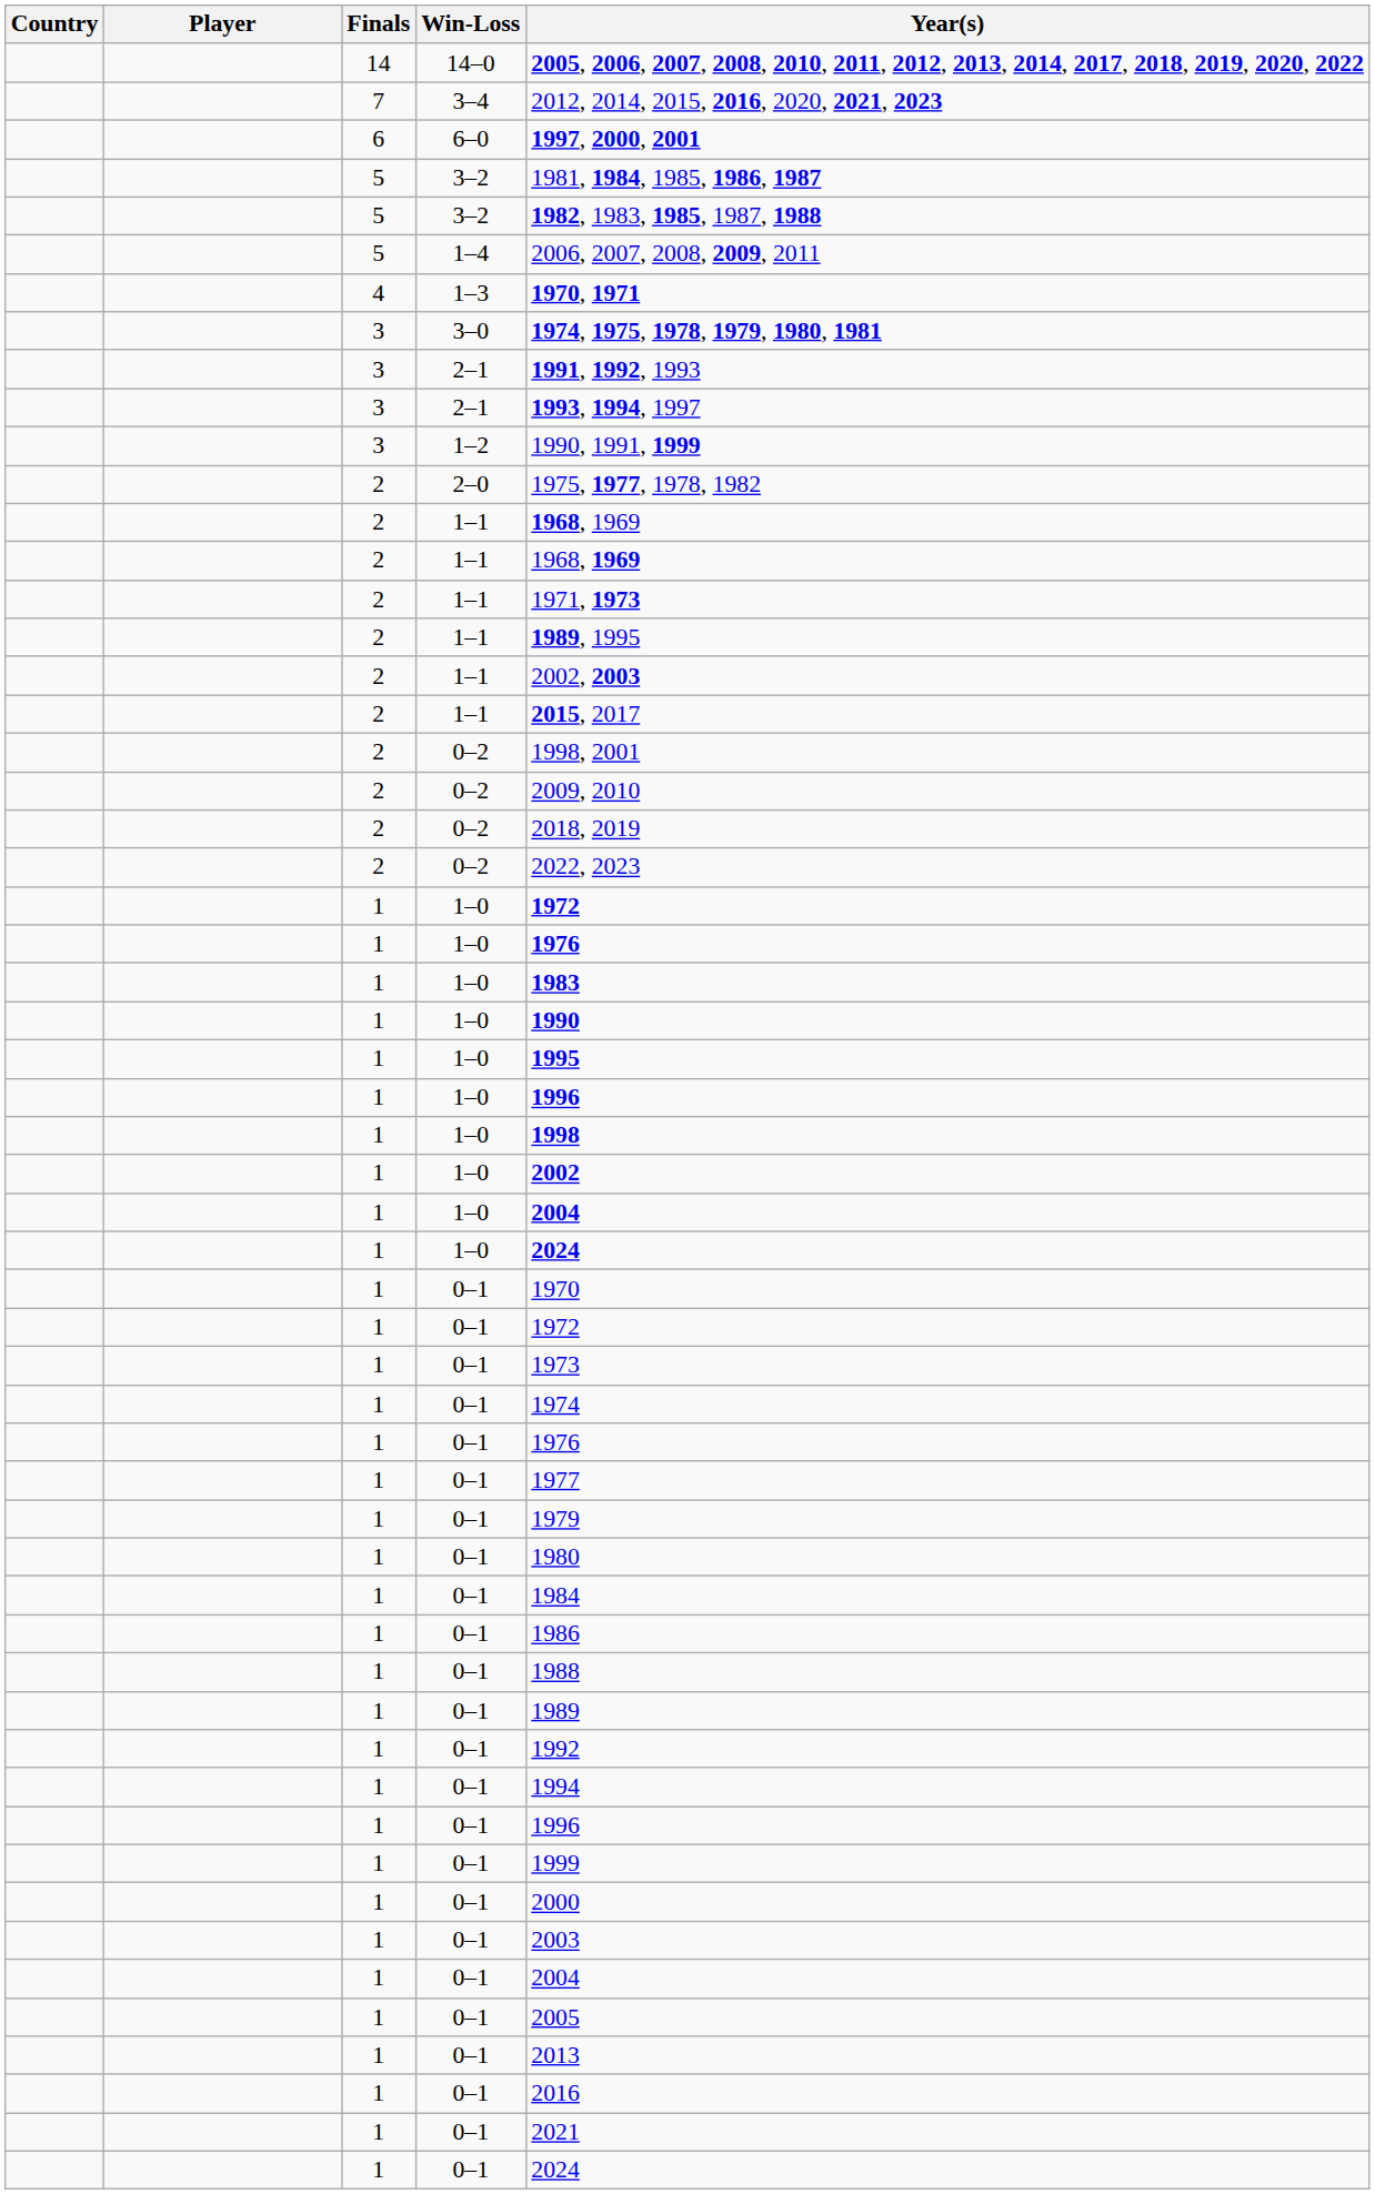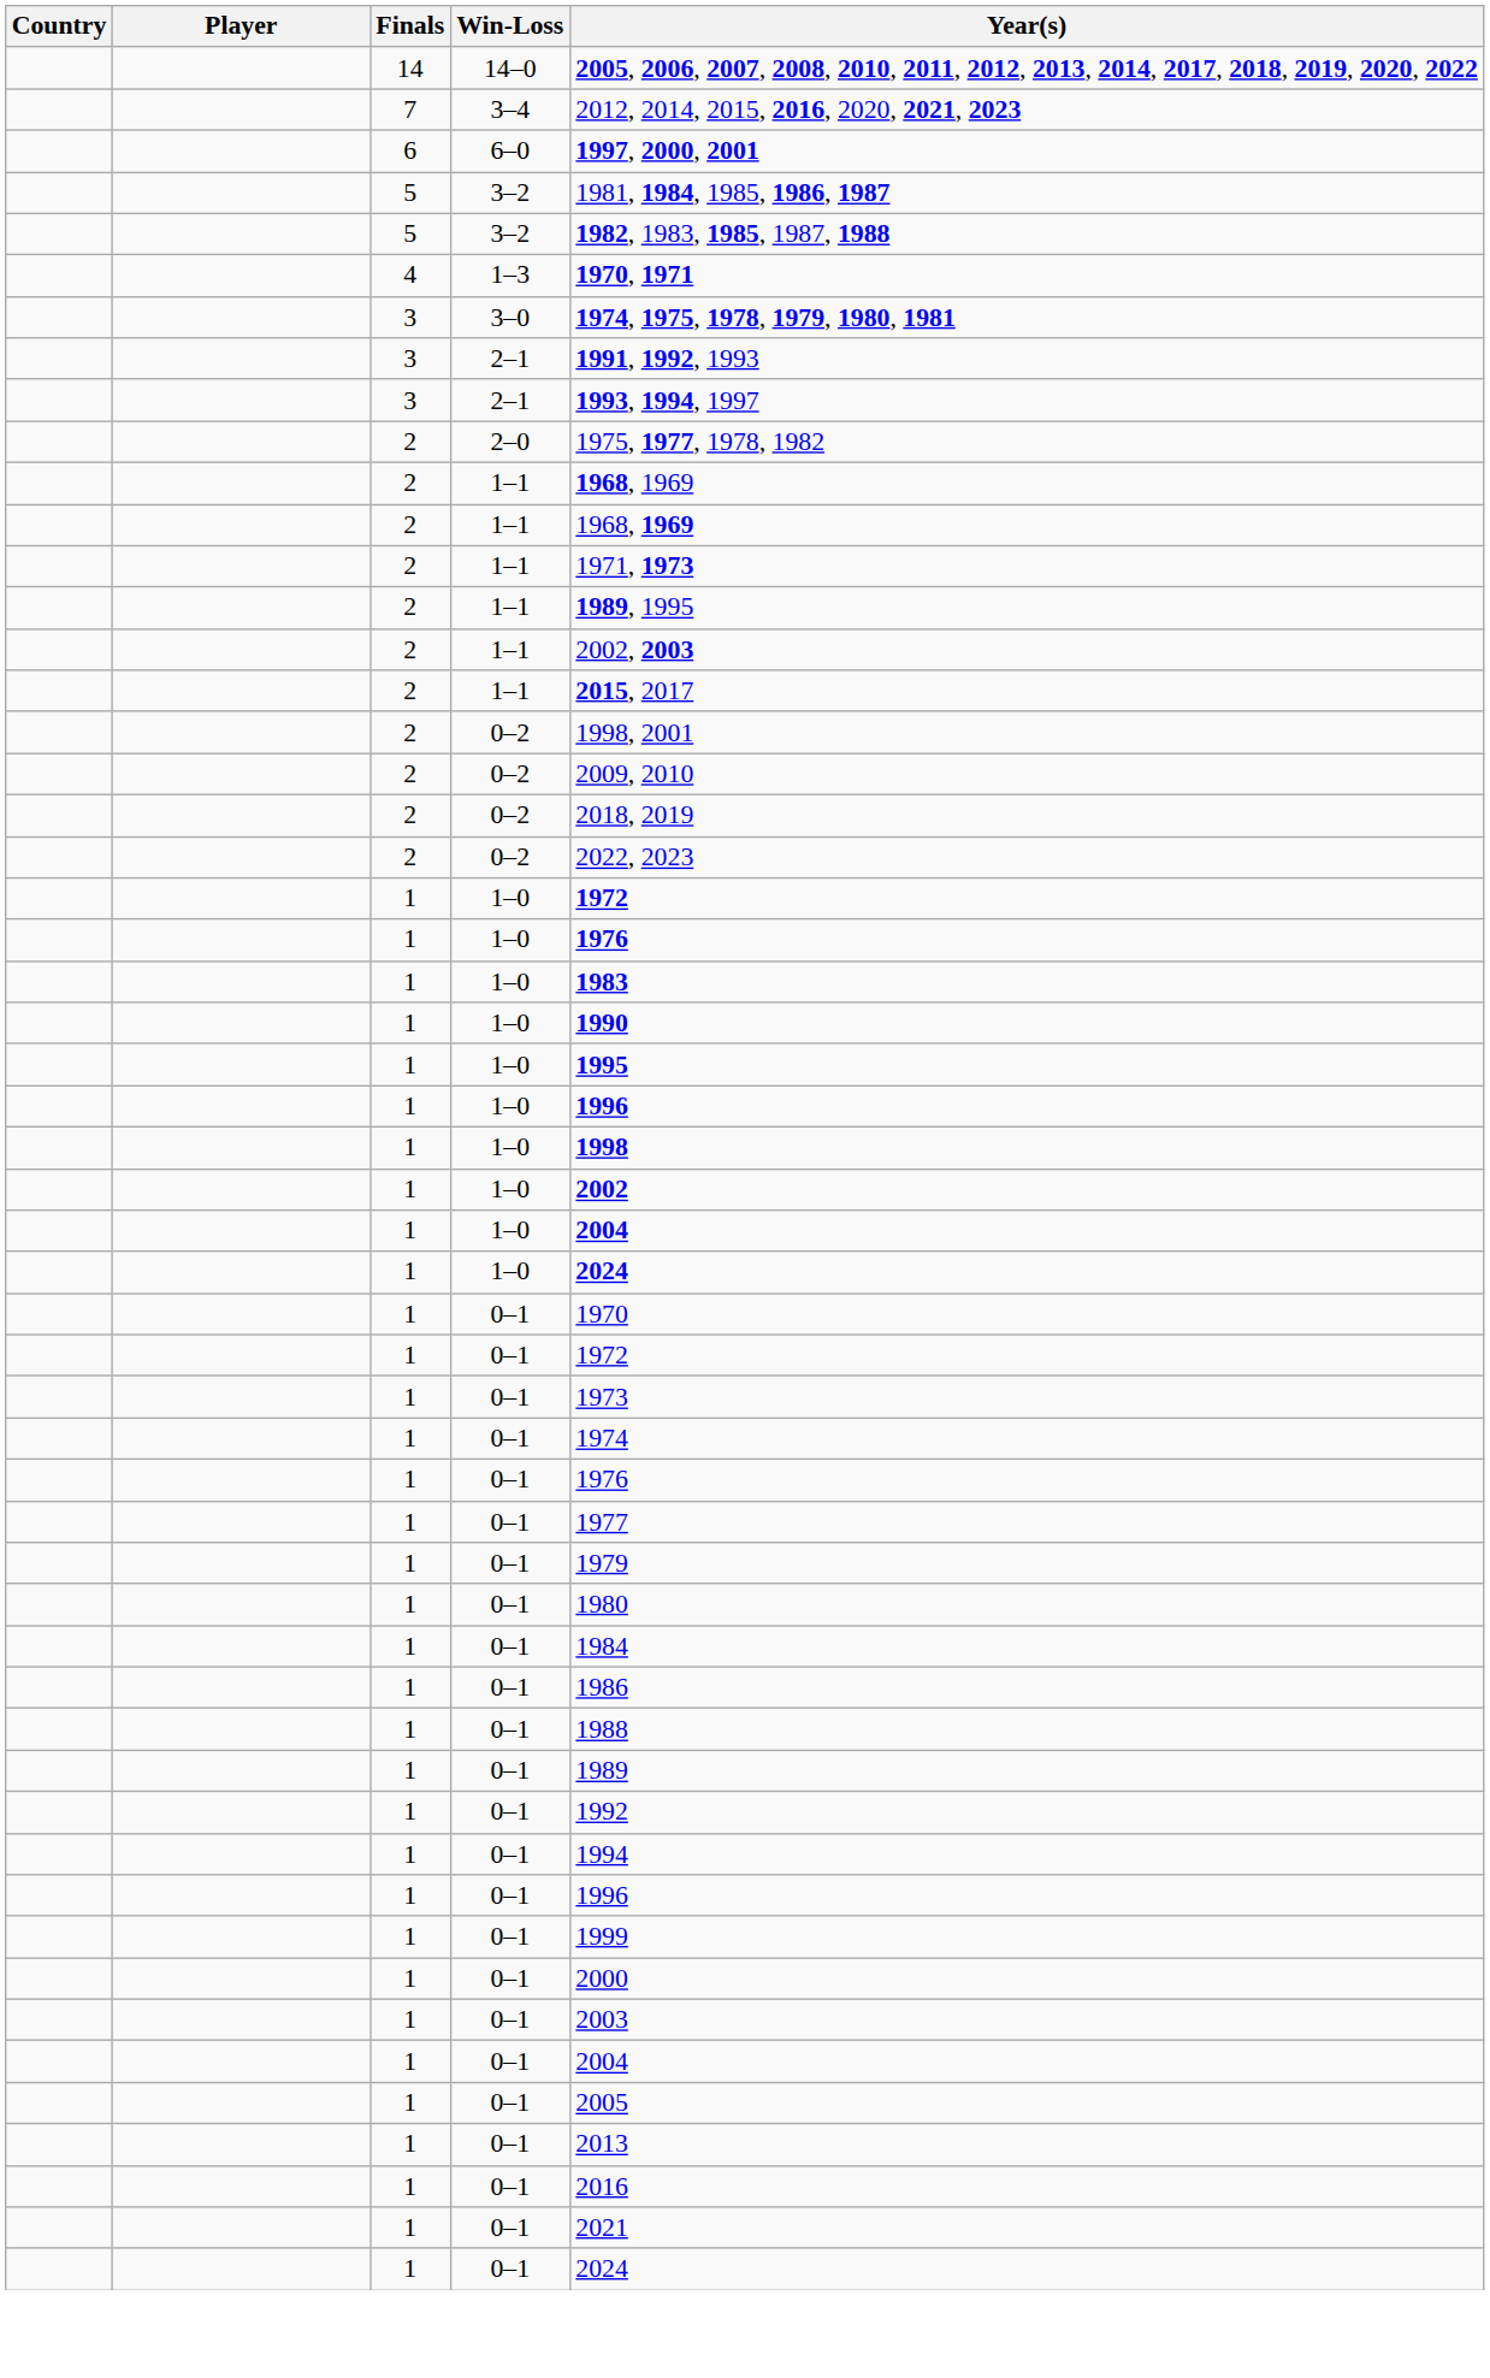- row: 5 | 1–4 | 2006, 2007, 2008, 2009, 2011
- row: 3 | 1–2 | 1990, 1991, 1999
